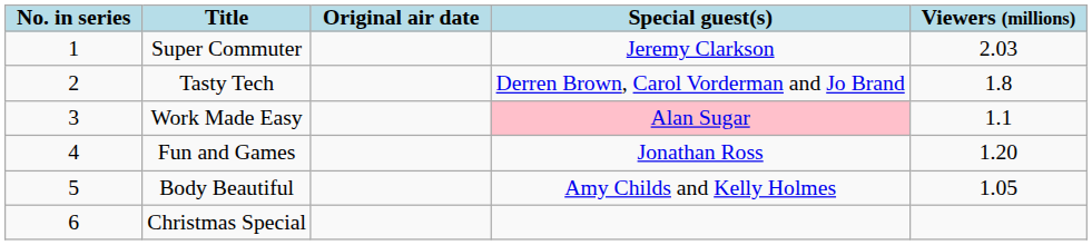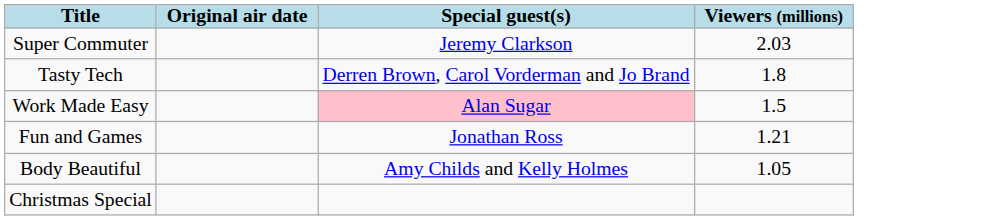- column: No. in series | 1 | 2 | 3 | 4 | 5 | 6
Work Made Easy | Viewers (millions): 1.1 -> 1.5
Fun and Games | Viewers (millions): 1.20 -> 1.21
